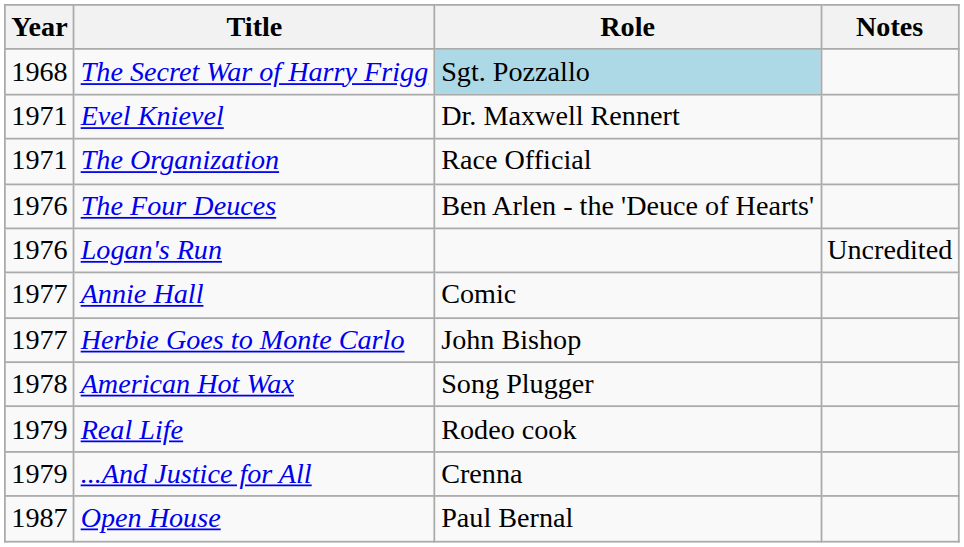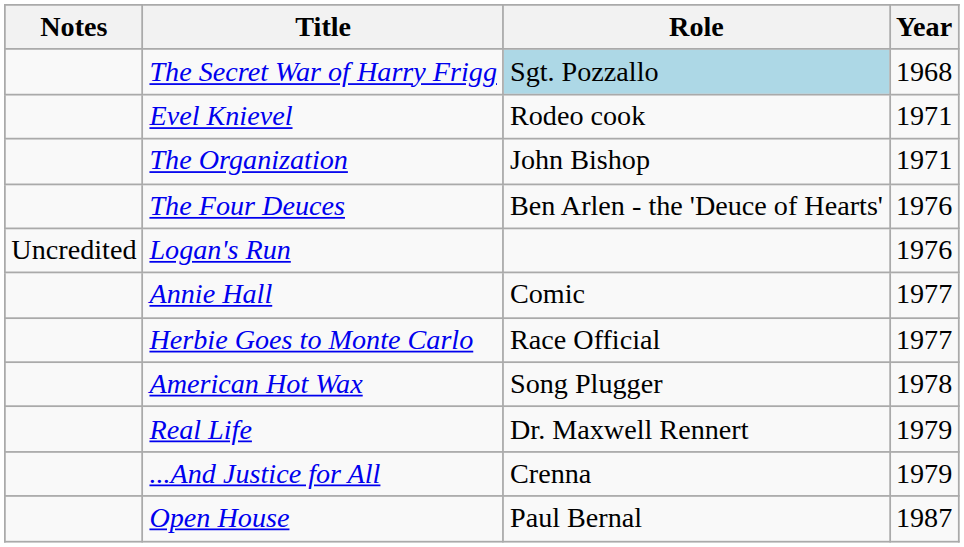columns swapped: Year <-> Notes
Evel Knievel | Role: Dr. Maxwell Rennert -> Rodeo cook
The Organization | Role: Race Official -> John Bishop
Herbie Goes to Monte Carlo | Role: John Bishop -> Race Official
Real Life | Role: Rodeo cook -> Dr. Maxwell Rennert
